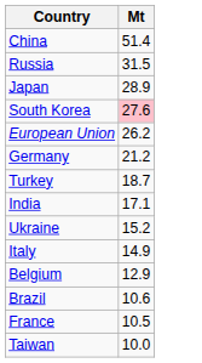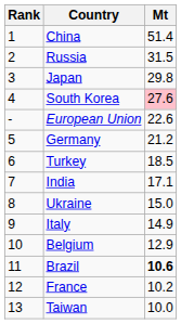+ column: Rank | 1 | 2 | 3 | 4 | - | 5 | 6 | 7 | 8 | 9 | 10 | 11 | 12 | 13
Japan | Mt: 28.9 -> 29.8
European Union | Mt: 26.2 -> 22.6
Turkey | Mt: 18.7 -> 18.5
Ukraine | Mt: 15.2 -> 15.0
Brazil | Mt: normal -> bold
France | Mt: 10.5 -> 10.2
